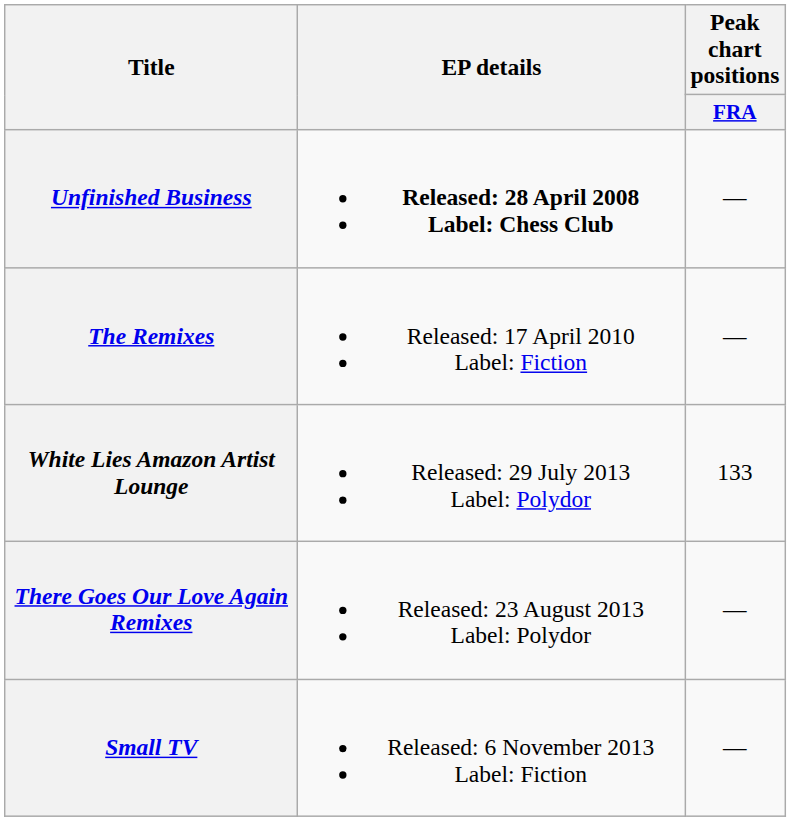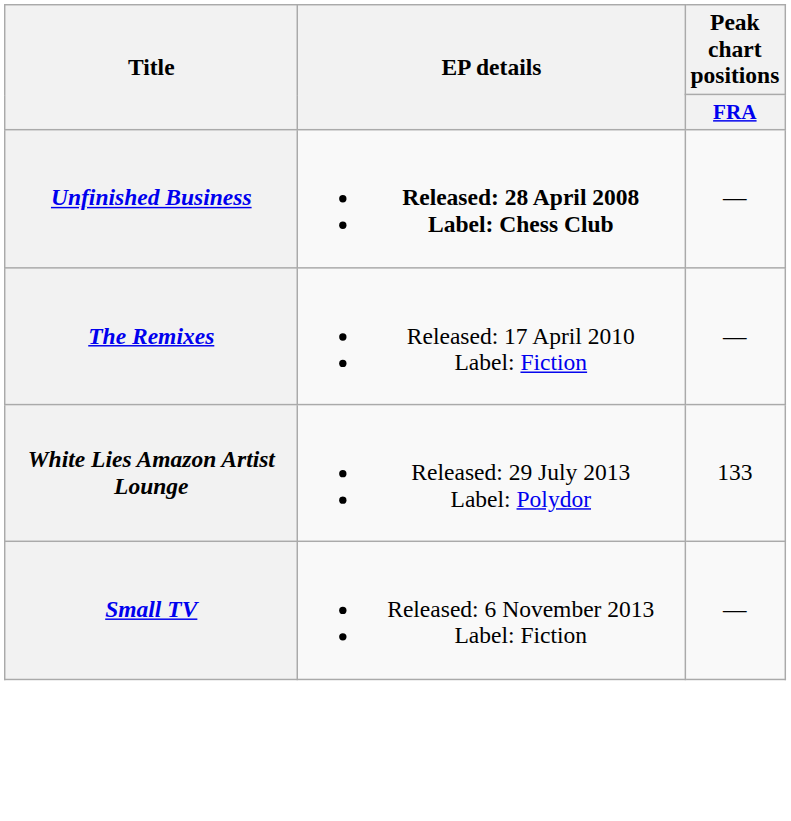- row: There Goes Our Love Again Remixes | Released: 23 August 2013 Label: Polydor | —
